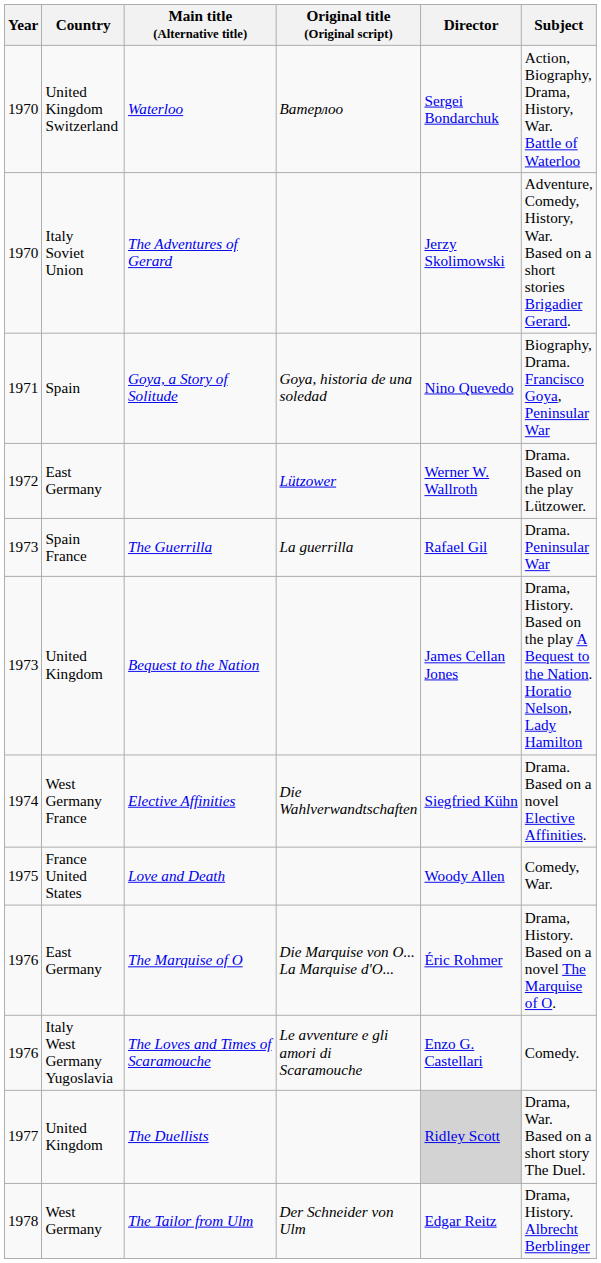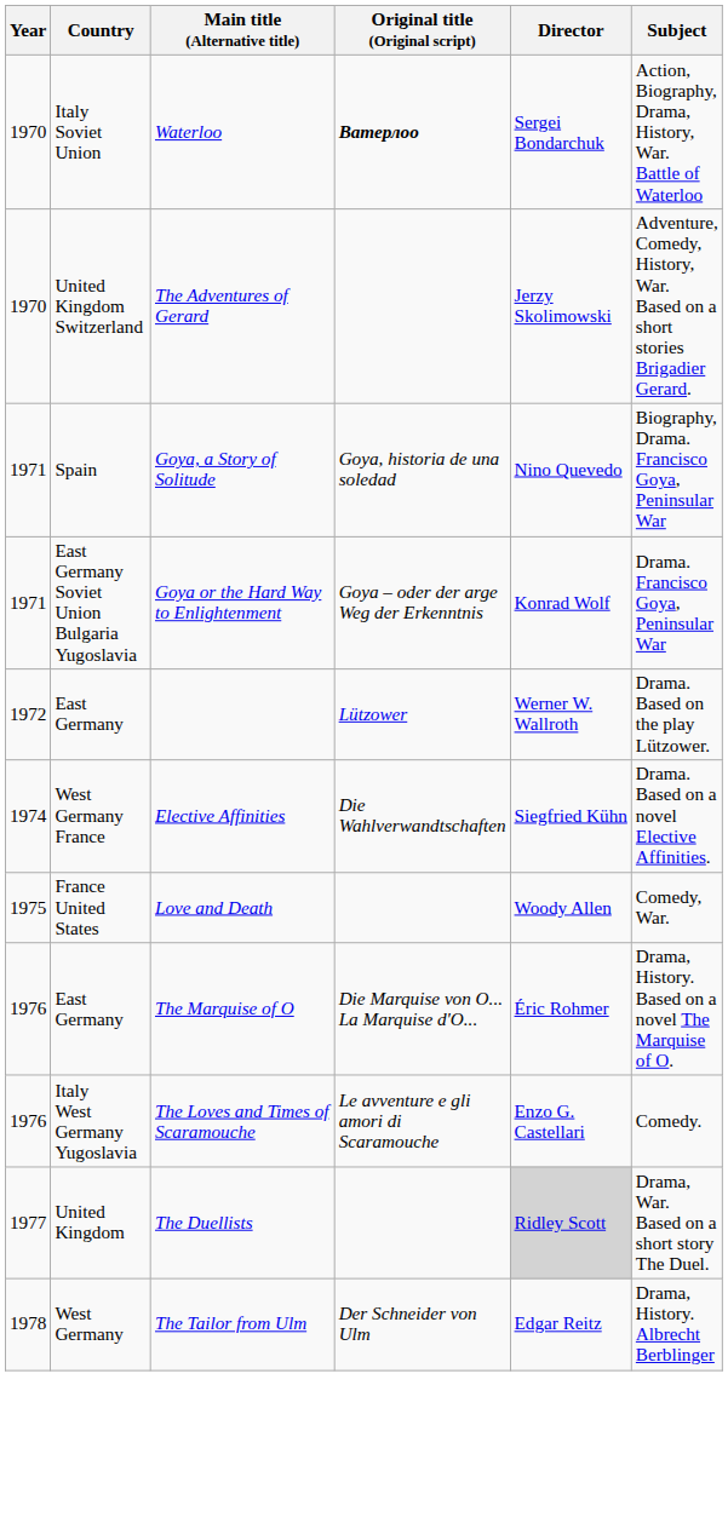Waterloo | Country: United Kingdom Switzerland -> Italy Soviet Union
Waterloo | Original title (Original script): normal -> bold
The Adventures of Gerard | Country: Italy Soviet Union -> United Kingdom Switzerland
+ row: 1971 | East Germany Soviet Union Bulgaria Yugoslavia | Goya or the Hard Way to Enlightenment | Goya – oder der arge Weg der Erkenntnis | Konrad Wolf | Drama. Francisco Goya, Peninsular War
- row: 1973 | Spain France | The Guerrilla | La guerrilla | Rafael Gil | Drama. Peninsular War
- row: 1973 | United Kingdom | Bequest to the Nation | James Cellan Jones | Drama, History. Based on the play A Bequest to the Nation. Horatio Nelson, Lady Hamilton
